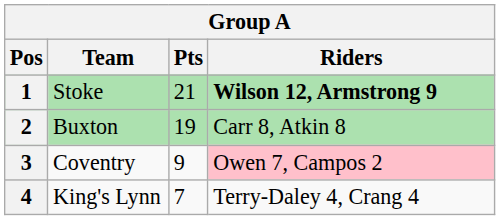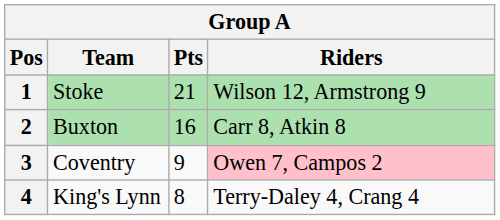1 | Riders: bold -> normal
2 | Pts: 19 -> 16
4 | Pts: 7 -> 8
